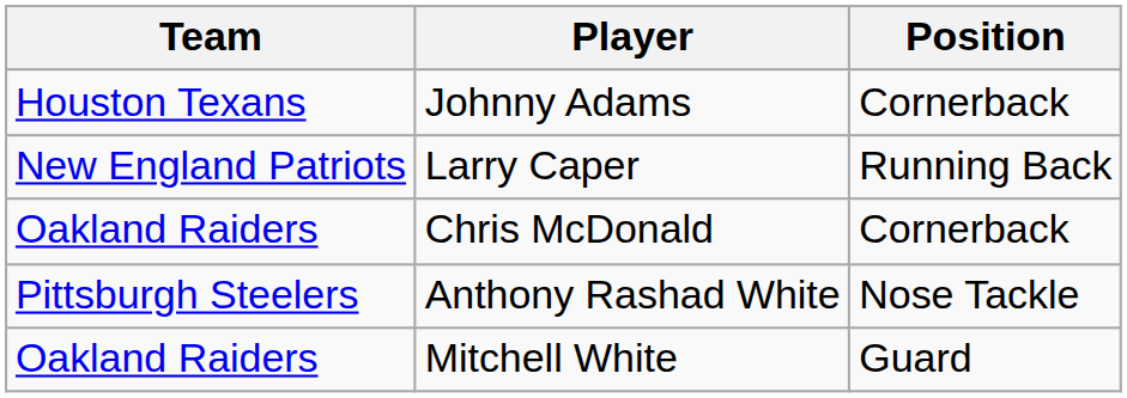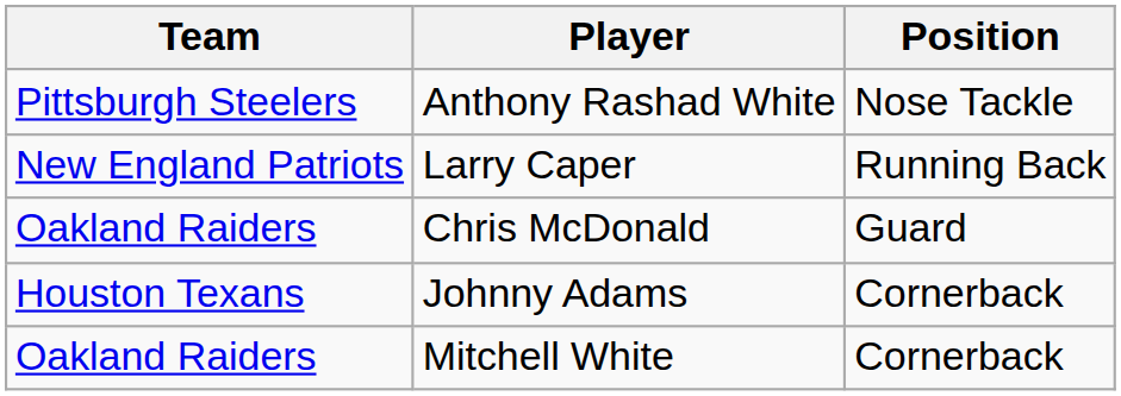rows swapped: Johnny Adams <-> Anthony Rashad White
Chris McDonald | Position: Cornerback -> Guard
Mitchell White | Position: Guard -> Cornerback
